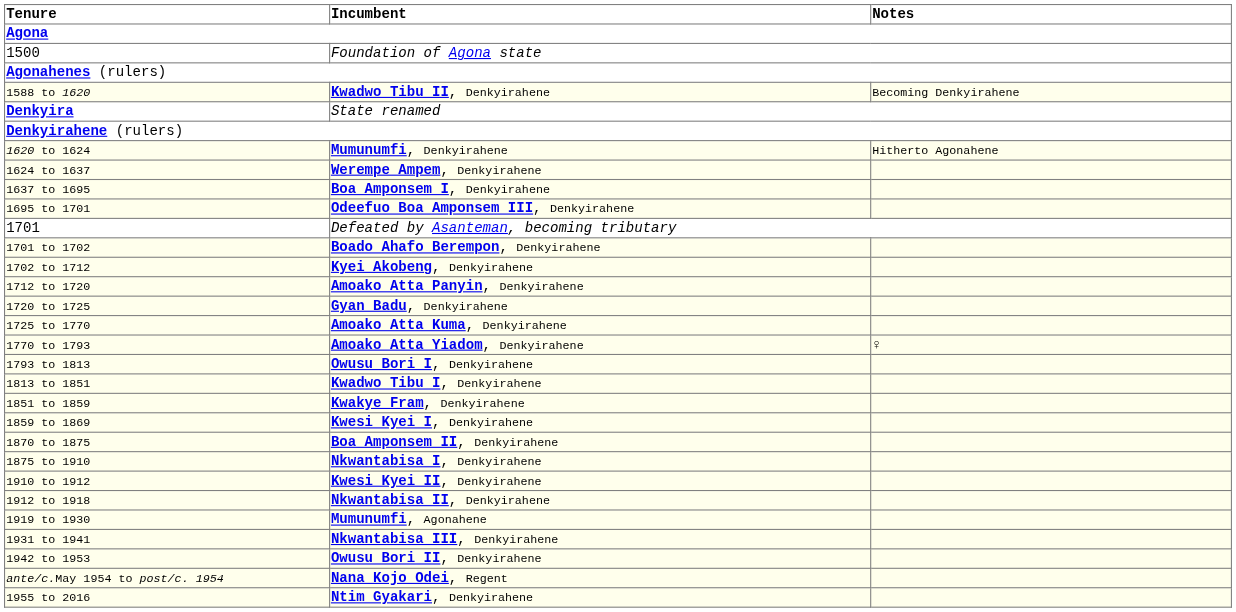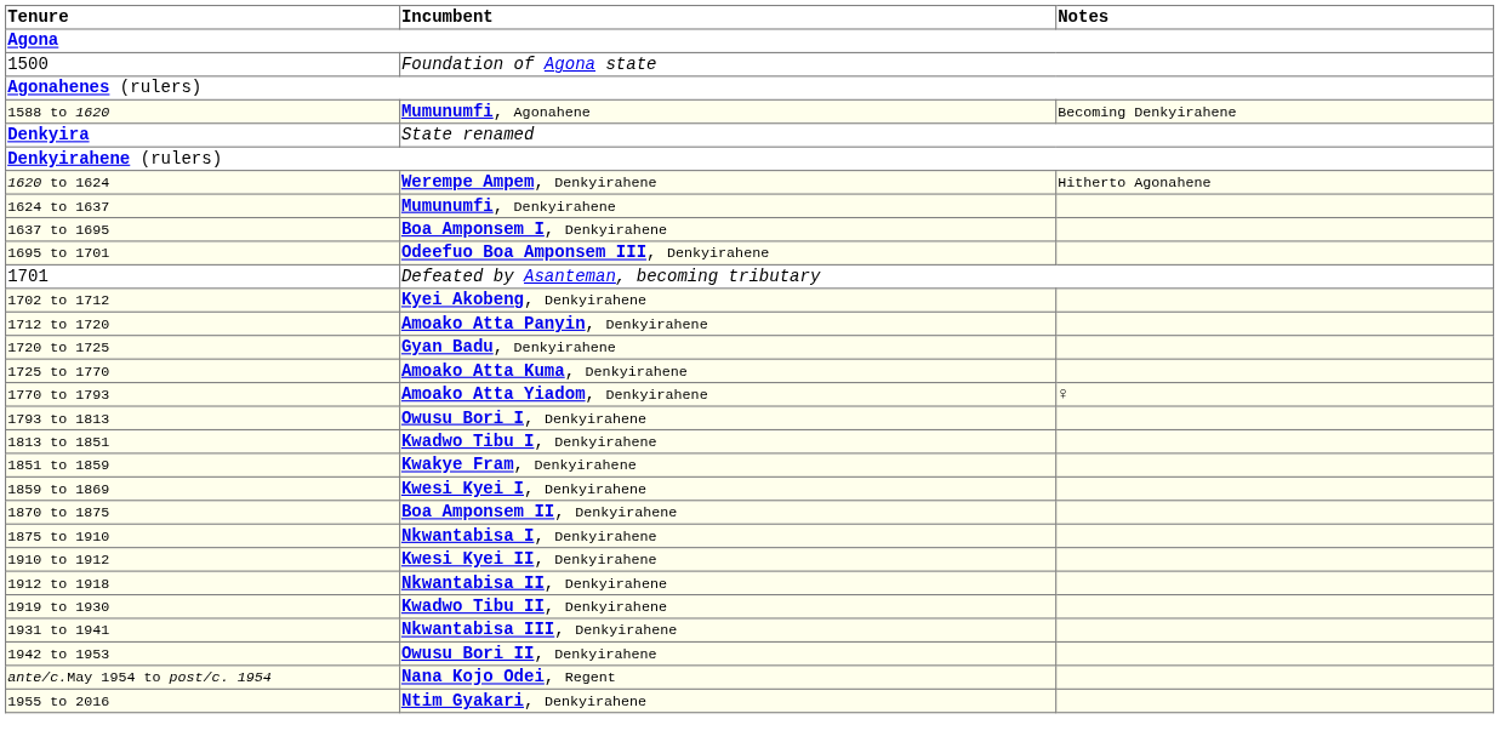1588 to 1620 | Incumbent: Kwadwo Tibu II, Denkyirahene -> Mumunumfi, Agonahene
1620 to 1624 | Incumbent: Mumunumfi, Denkyirahene -> Werempe Ampem, Denkyirahene
1624 to 1637 | Incumbent: Werempe Ampem, Denkyirahene -> Mumunumfi, Denkyirahene
- row: 1701 to 1702 | Boado Ahafo Berempon, Denkyirahene
1919 to 1930 | Incumbent: Mumunumfi, Agonahene -> Kwadwo Tibu II, Denkyirahene
